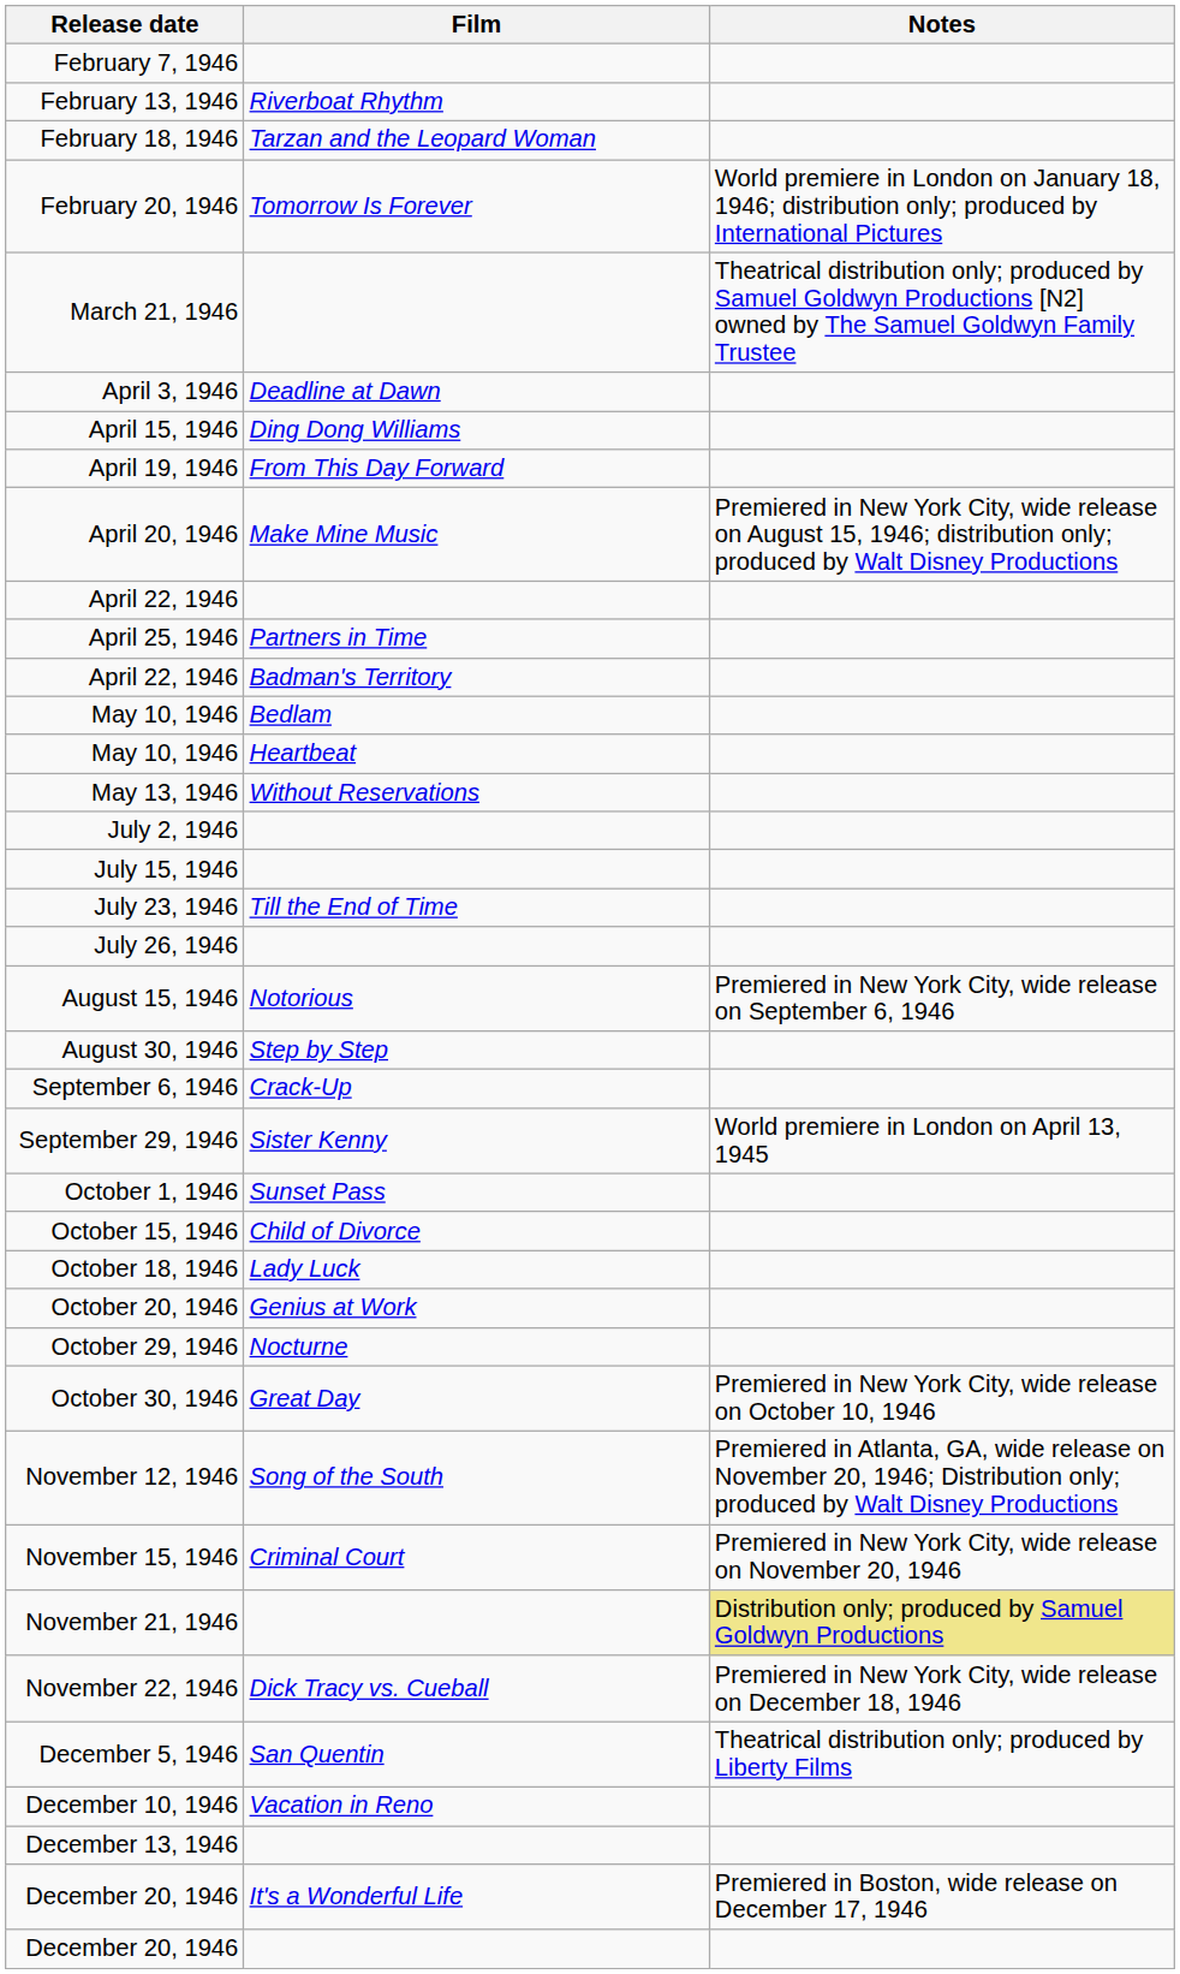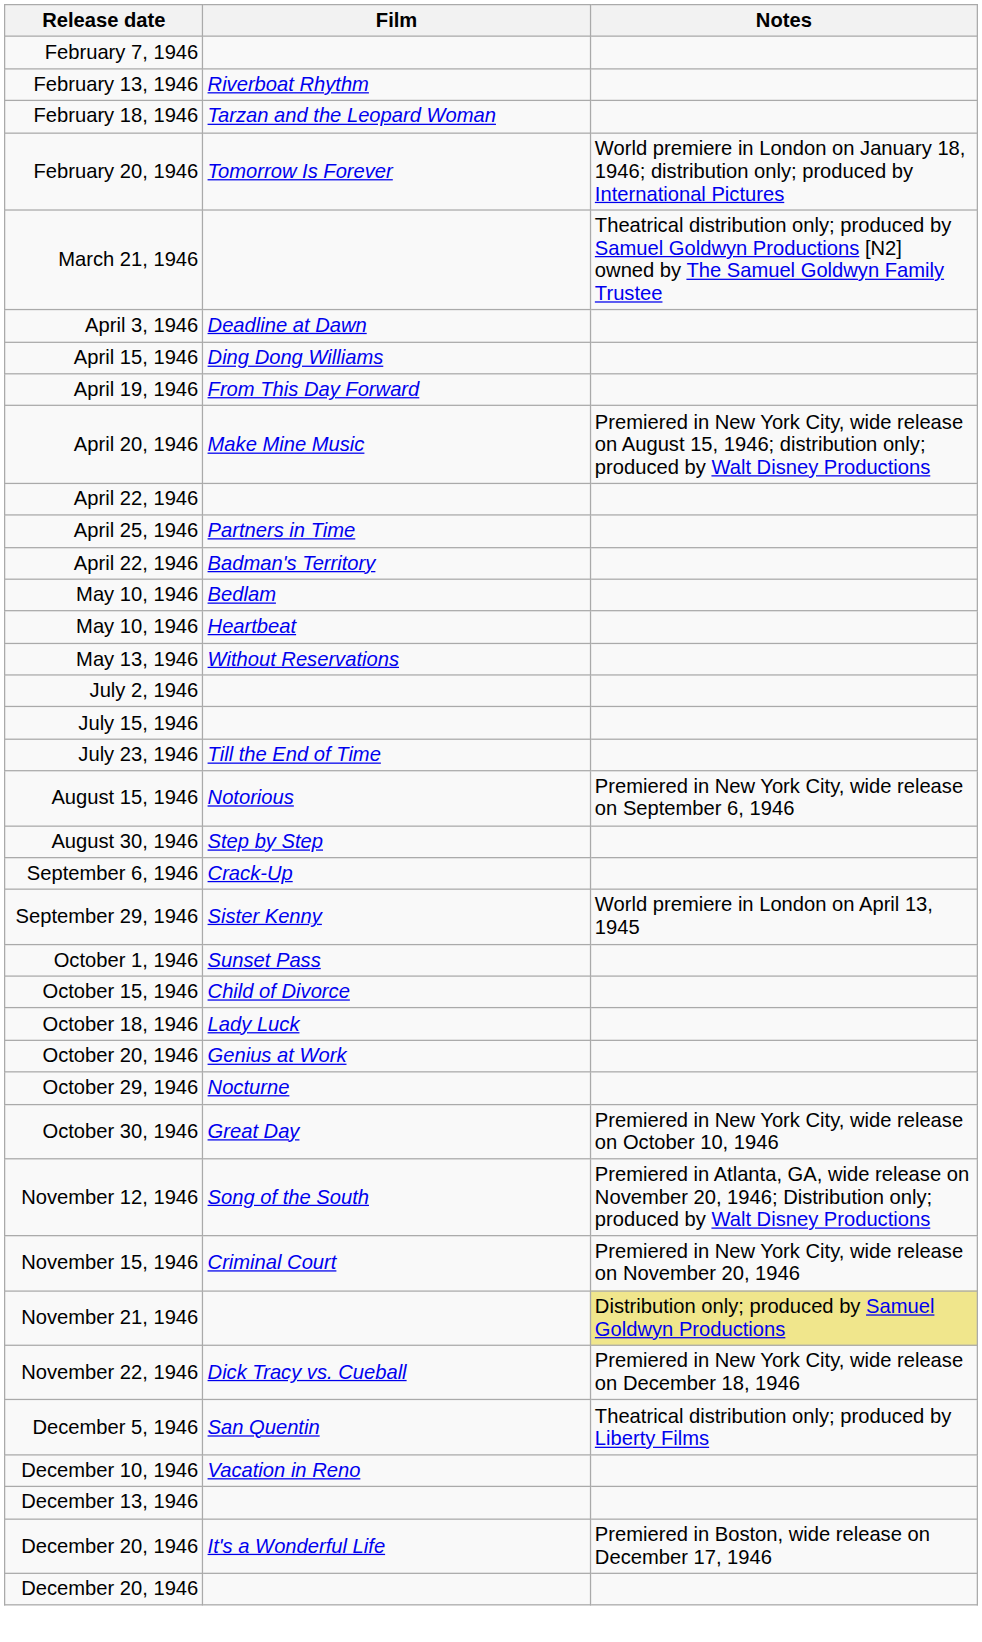- row: July 26, 1946
